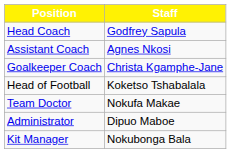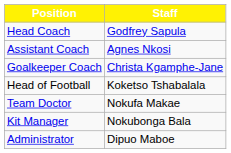rows swapped: Kit Manager <-> Administrator
